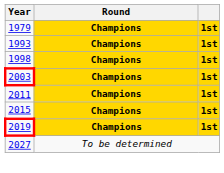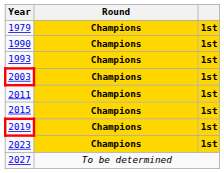+ row: 1990 | Champions | 1st
- row: 1998 | Champions | 1st
+ row: 2023 | Champions | 1st
